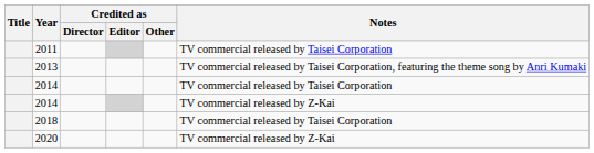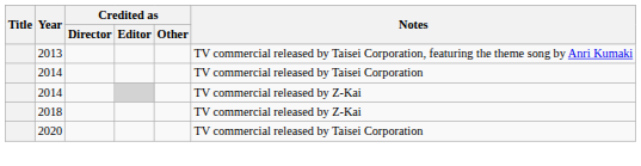- row: 2011 | TV commercial released by Taisei Corporation
2018 | Notes: TV commercial released by Taisei Corporation -> TV commercial released by Z-Kai
2020 | Notes: TV commercial released by Z-Kai -> TV commercial released by Taisei Corporation
